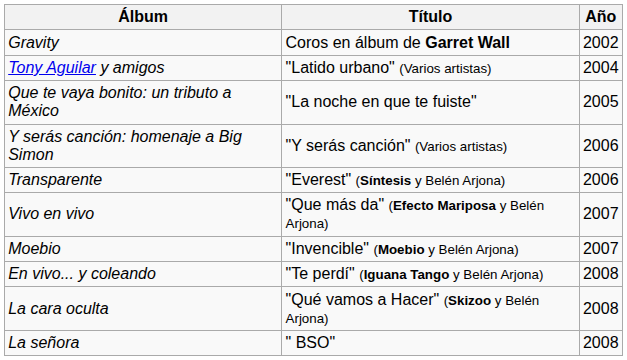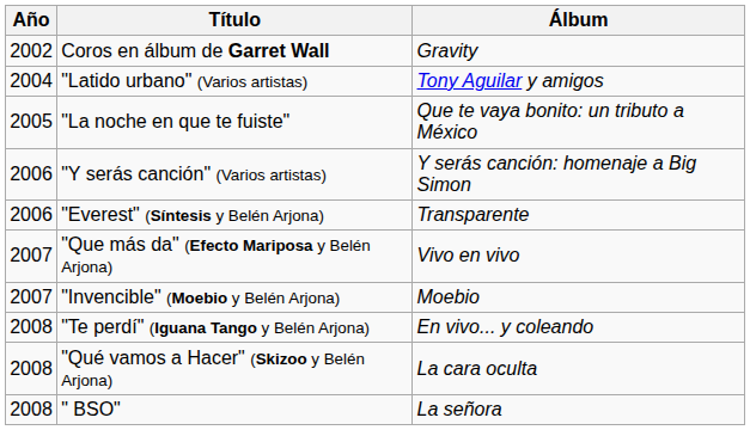columns swapped: Año <-> Álbum
